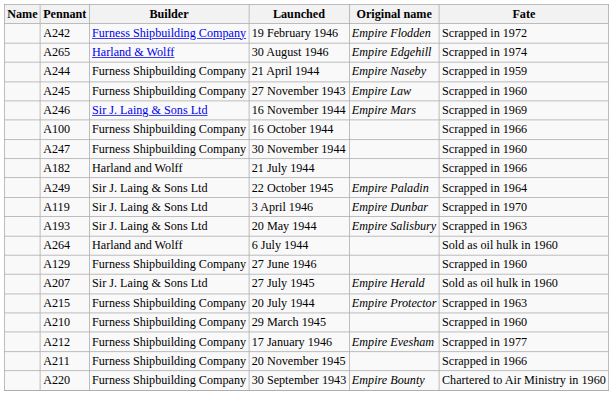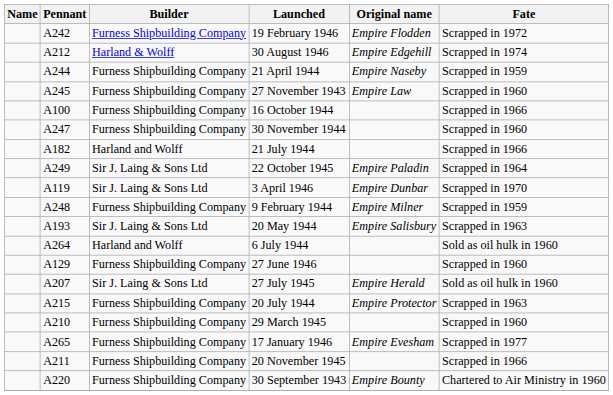30 August 1946 | Pennant: A265 -> A212
- row: A246 | Sir J. Laing & Sons Ltd | 16 November 1944 | Empire Mars | Scrapped in 1969
+ row: A248 | Furness Shipbuilding Company | 9 February 1944 | Empire Milner | Scrapped in 1959
17 January 1946 | Pennant: A212 -> A265
